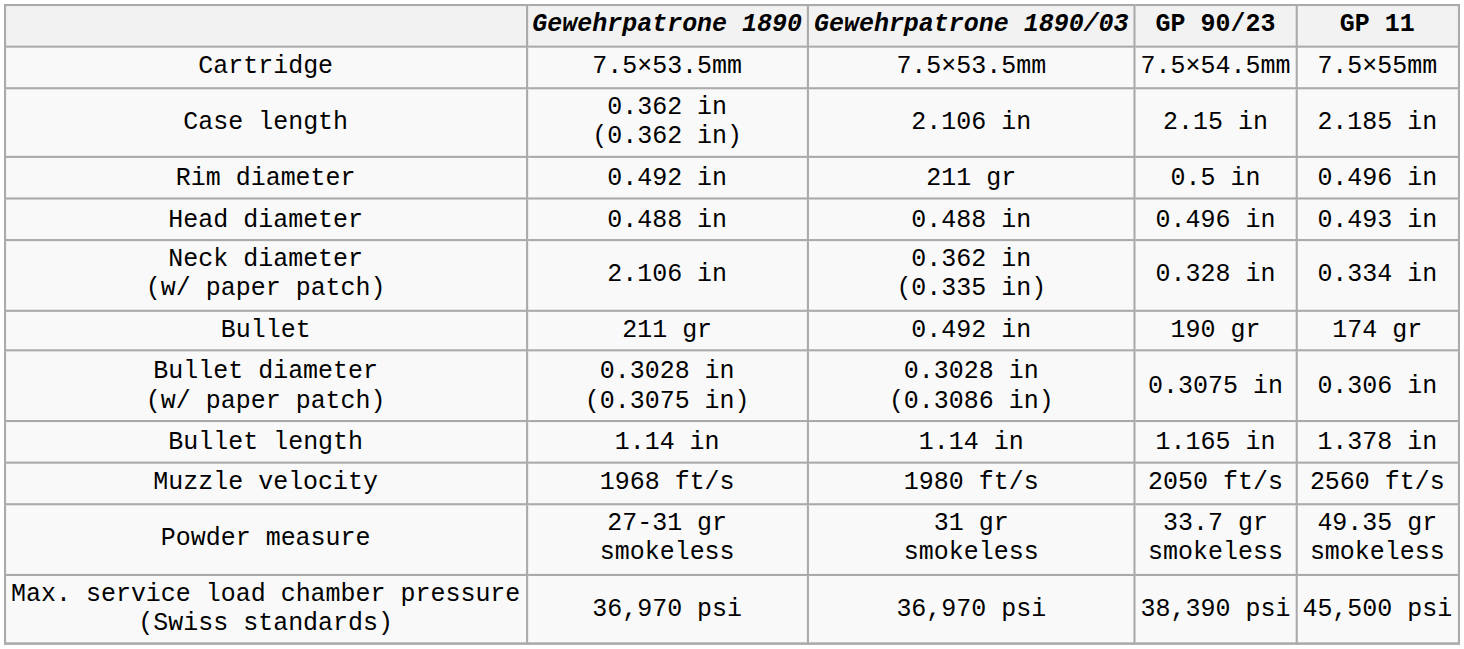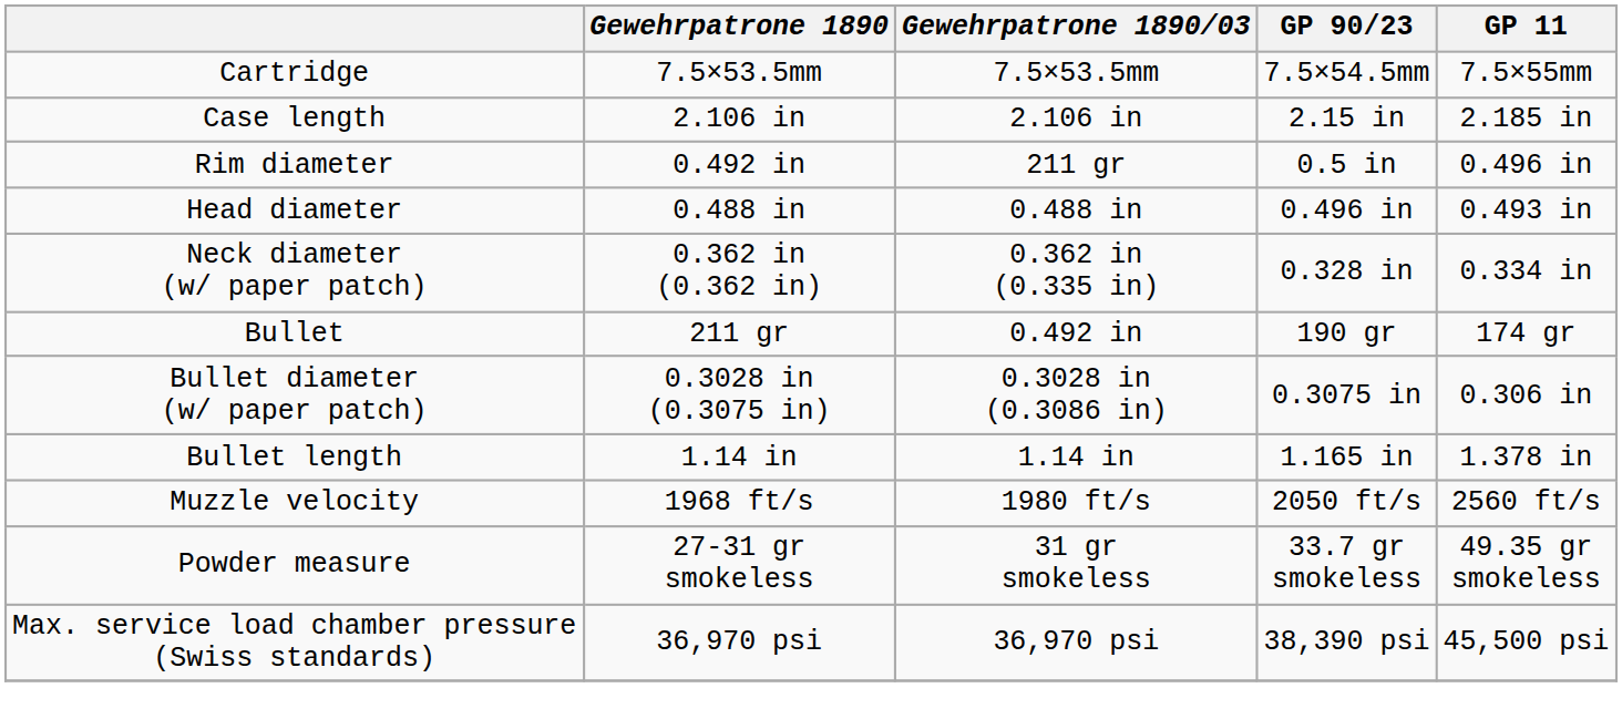Case length | Gewehrpatrone 1890: 0.362 in (0.362 in) -> 2.106 in
Neck diameter (w/ paper patch) | Gewehrpatrone 1890: 2.106 in -> 0.362 in (0.362 in)
